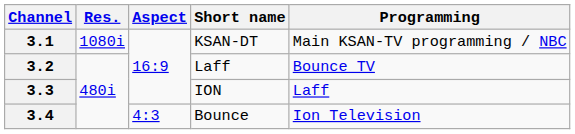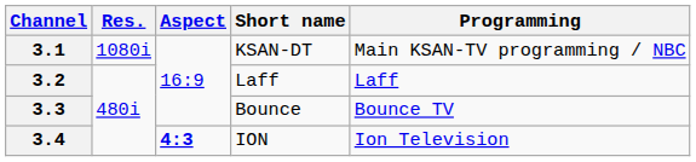3.2 | Programming: Bounce TV -> Laff
3.3 | Short name: ION -> Bounce
3.3 | Programming: Laff -> Bounce TV
3.4 | Aspect: normal -> bold
3.4 | Short name: Bounce -> ION
